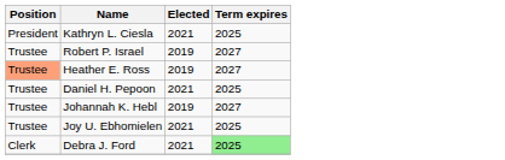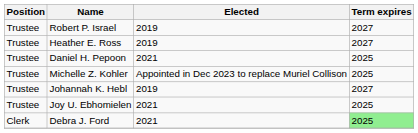- row: President | Kathryn L. Ciesla | 2021 | 2025
Heather E. Ross | Position: lightsalmon background -> no background
+ row: Trustee | Michelle Z. Kohler | Appointed in Dec 2023 to replace Muriel Collison | 2025
